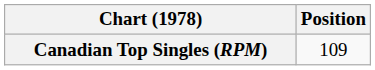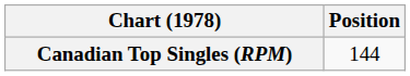Canadian Top Singles (RPM) | Position: 109 -> 144
